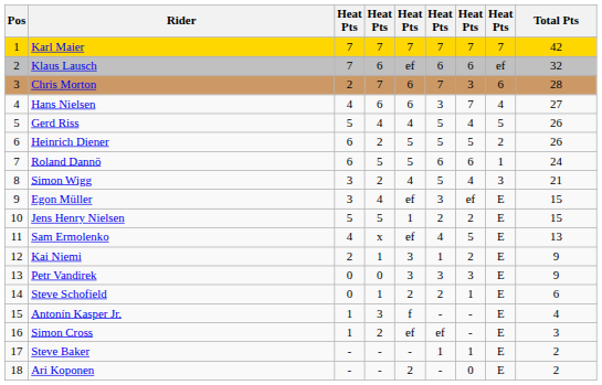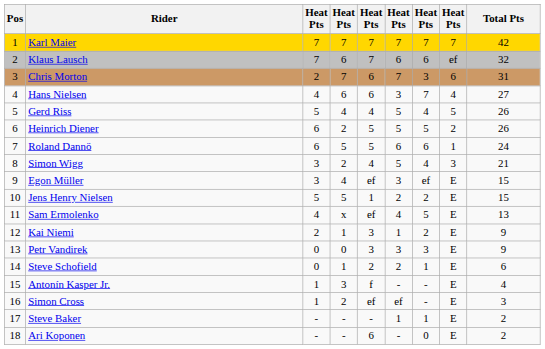Klaus Lausch | column 5: ef -> 7
Chris Morton | Total Pts: 28 -> 31
Ari Koponen | column 5: 2 -> 6
